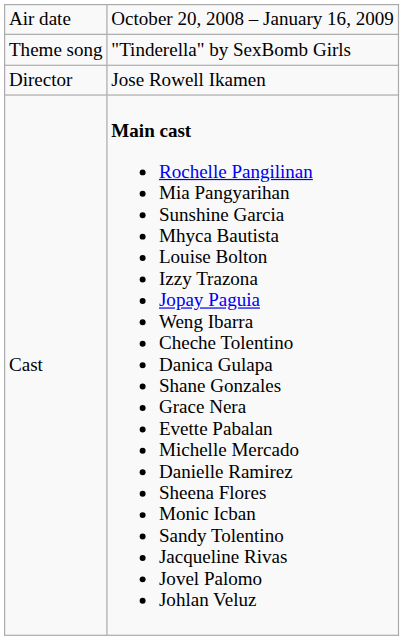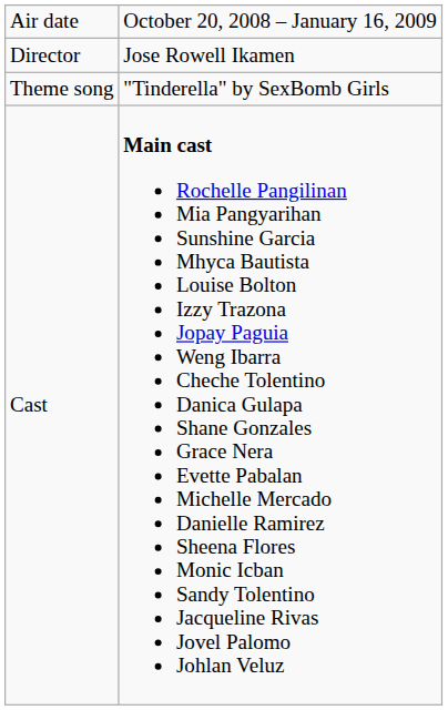rows swapped: Theme song <-> Director
